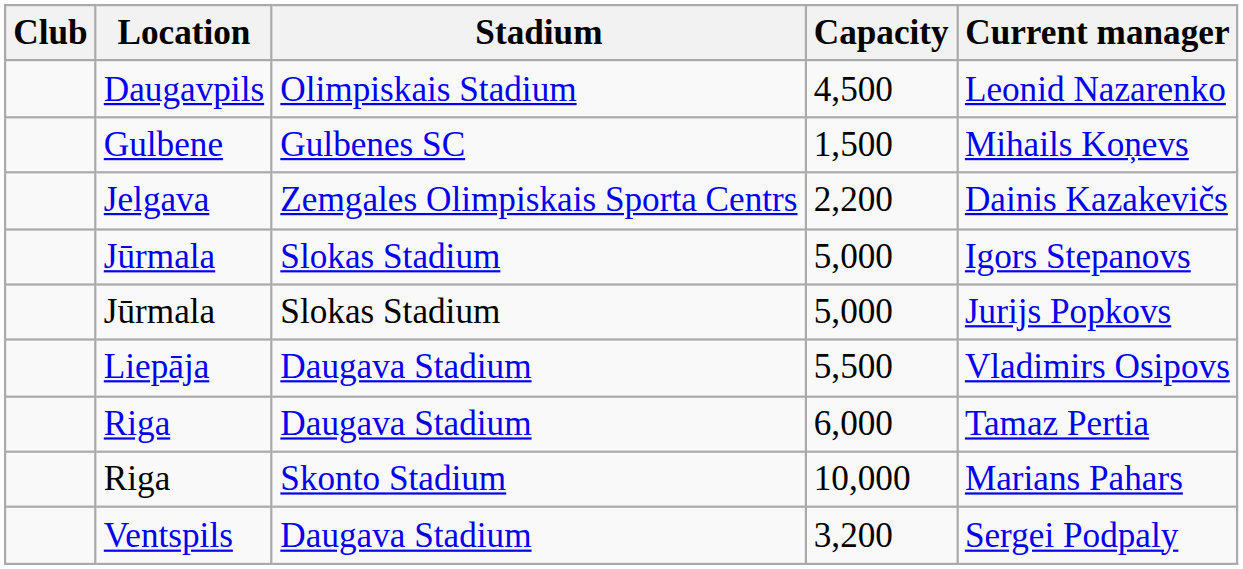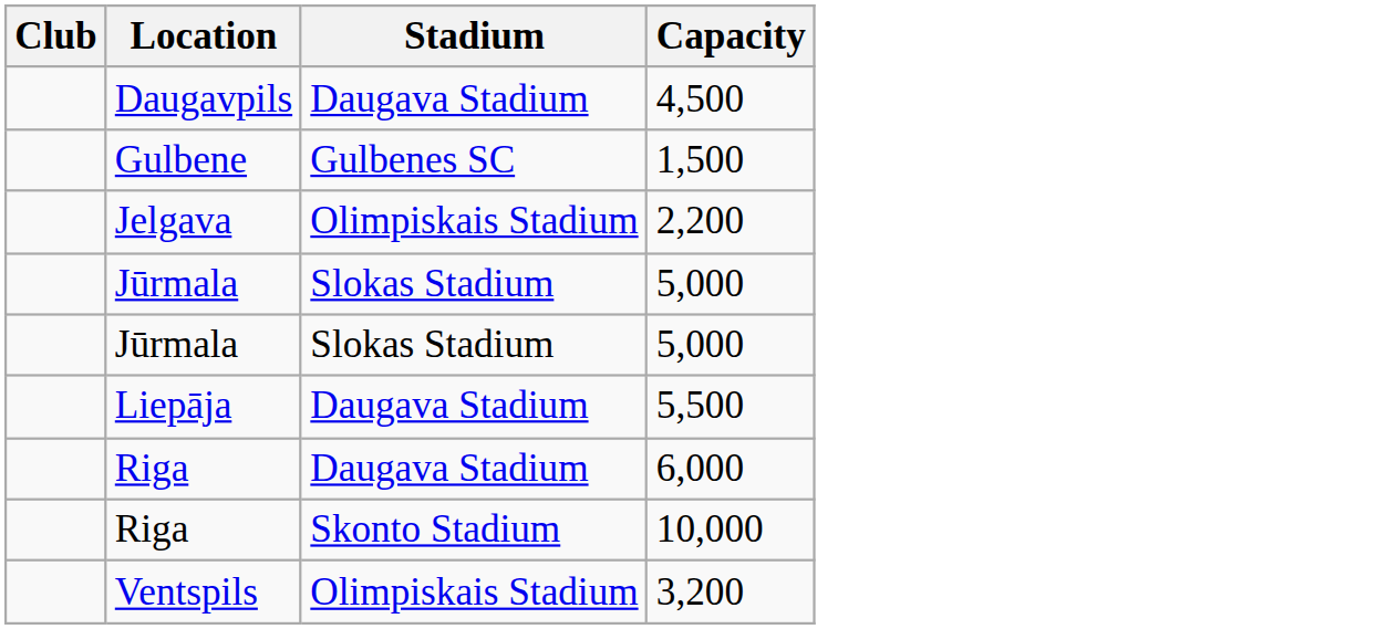- column: Current manager | Leonid Nazarenko | Mihails Koņevs | Dainis Kazakevičs | Igors Stepanovs | Jurijs Popkovs | Vladimirs Osipovs | Tamaz Pertia | Marians Pahars | Sergei Podpaly
4,500 | Stadium: Olimpiskais Stadium -> Daugava Stadium
2,200 | Stadium: Zemgales Olimpiskais Sporta Centrs -> Olimpiskais Stadium
3,200 | Stadium: Daugava Stadium -> Olimpiskais Stadium
